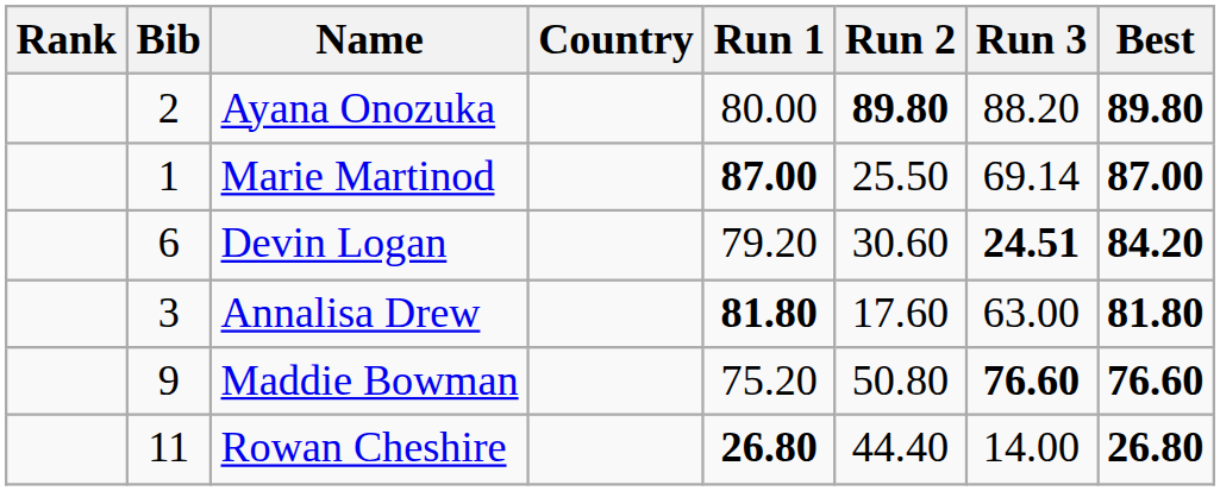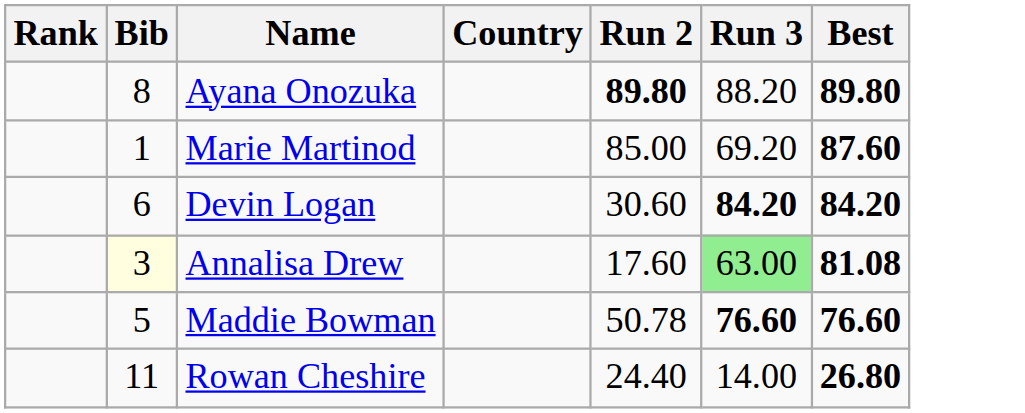- column: Run 1 | 80.00 | 87.00 | 79.20 | 81.80 | 75.20 | 26.80
Ayana Onozuka | Bib: 2 -> 8
Marie Martinod | Run 2: 25.50 -> 85.00
Marie Martinod | Run 3: 69.14 -> 69.20
Marie Martinod | Best: 87.00 -> 87.60
Devin Logan | Run 3: 24.51 -> 84.20
Annalisa Drew | Bib: no background -> lightyellow background
Annalisa Drew | Run 3: no background -> lightgreen background
Annalisa Drew | Best: 81.80 -> 81.08
Maddie Bowman | Bib: 9 -> 5
Maddie Bowman | Run 2: 50.80 -> 50.78
Rowan Cheshire | Run 2: 44.40 -> 24.40
